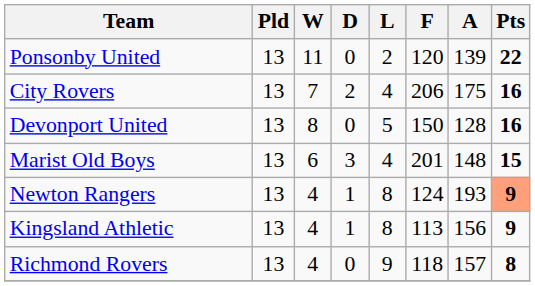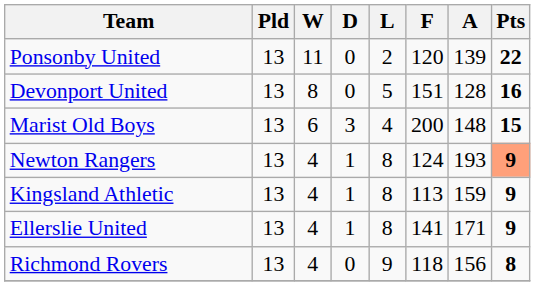- row: City Rovers | 13 | 7 | 2 | 4 | 206 | 175 | 16
Devonport United | F: 150 -> 151
Marist Old Boys | F: 201 -> 200
Kingsland Athletic | A: 156 -> 159
+ row: Ellerslie United | 13 | 4 | 1 | 8 | 141 | 171 | 9
Richmond Rovers | A: 157 -> 156
